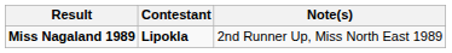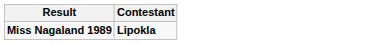- column: Note(s) | 2nd Runner Up, Miss North East 1989
